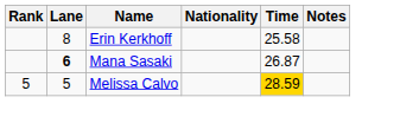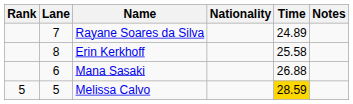+ row: 7 | Rayane Soares da Silva | 24.89
Mana Sasaki | Lane: bold -> normal
Mana Sasaki | Time: 26.87 -> 26.88
